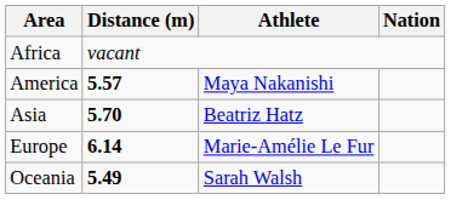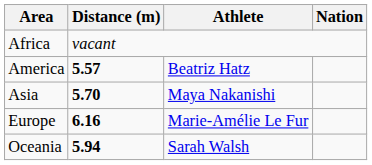America | Athlete: Maya Nakanishi -> Beatriz Hatz
Asia | Athlete: Beatriz Hatz -> Maya Nakanishi
Europe | Distance (m): 6.14 -> 6.16
Oceania | Distance (m): 5.49 -> 5.94
